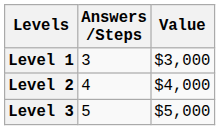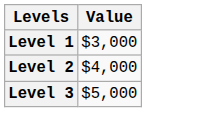- column: Answers /Steps | 3 | 4 | 5
